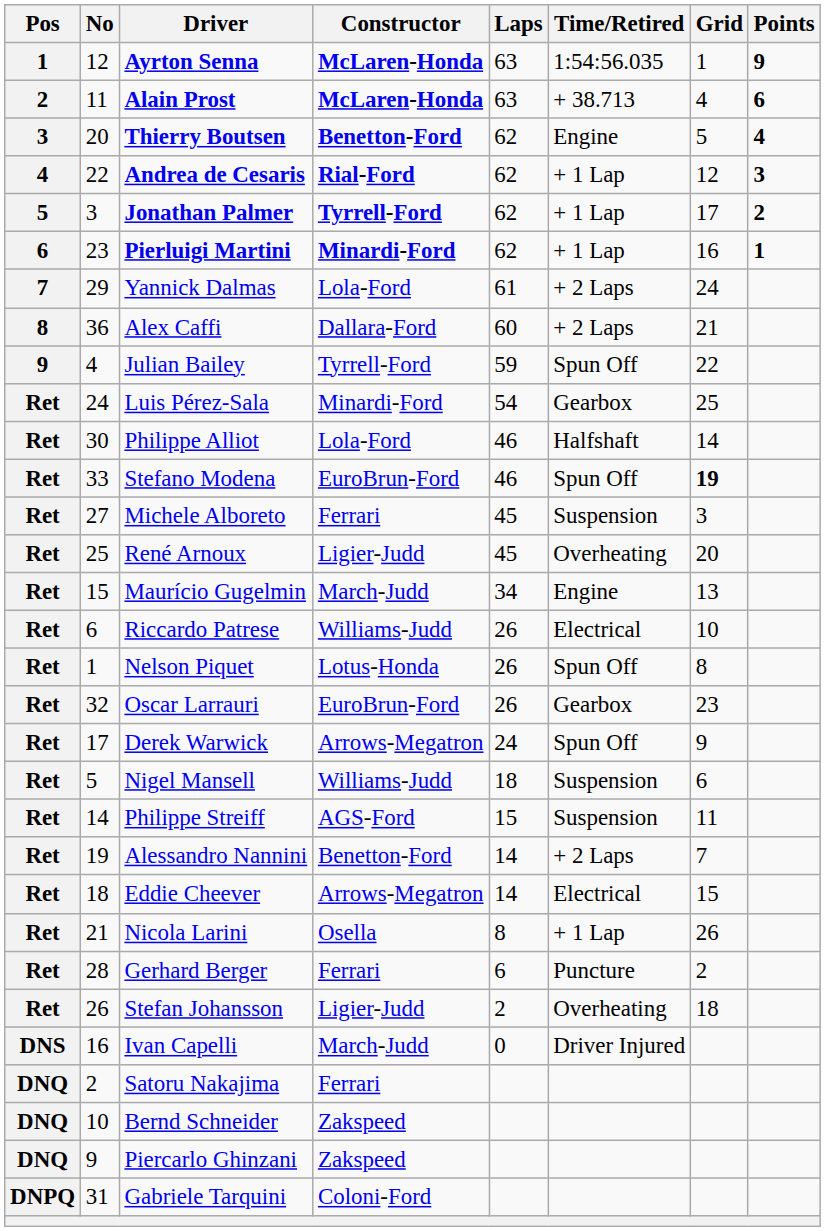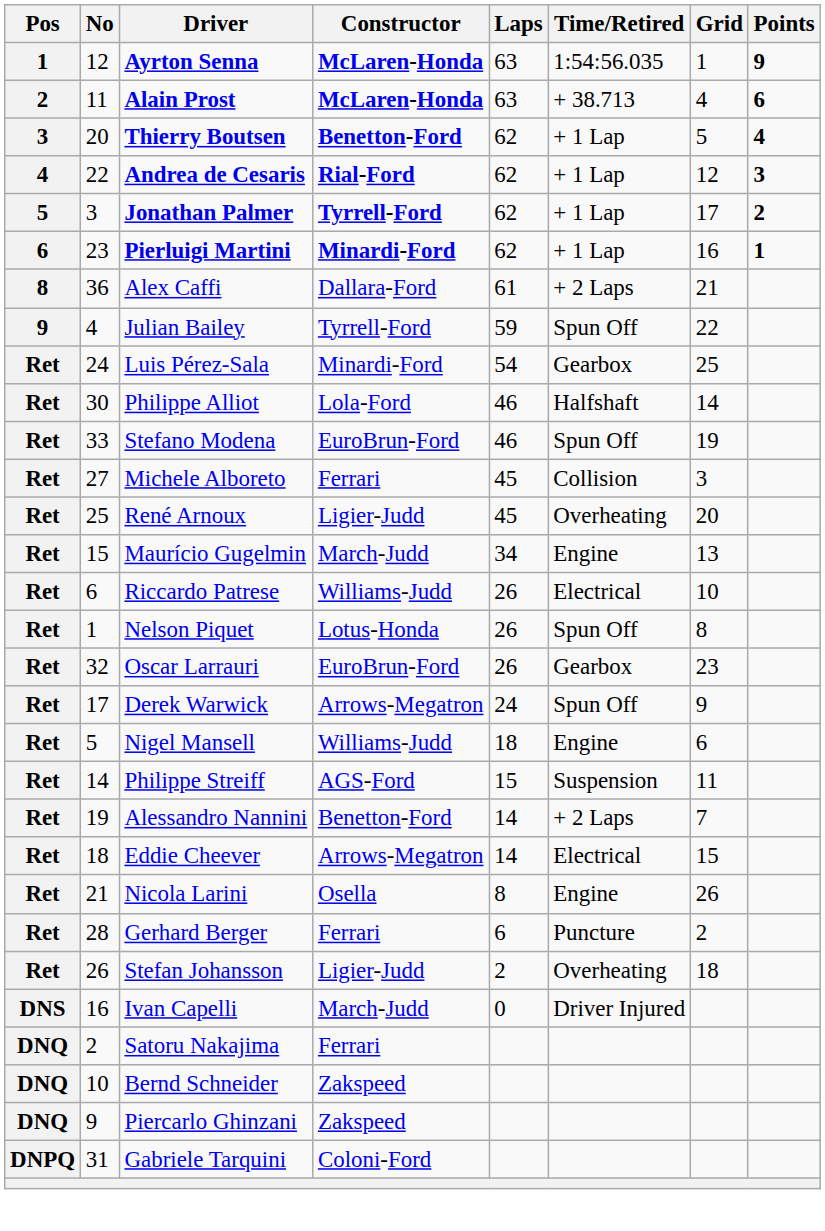Thierry Boutsen | Time/Retired: Engine -> + 1 Lap
- row: 7 | 29 | Yannick Dalmas | Lola-Ford | 61 | + 2 Laps | 24
Alex Caffi | Laps: 60 -> 61
Stefano Modena | Grid: bold -> normal
Michele Alboreto | Time/Retired: Suspension -> Collision
Nigel Mansell | Time/Retired: Suspension -> Engine
Nicola Larini | Time/Retired: + 1 Lap -> Engine
